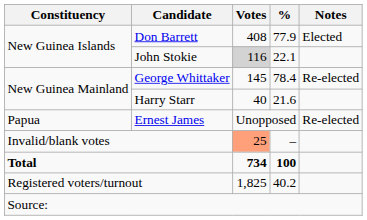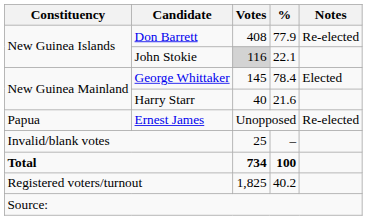Don Barrett | Notes: Elected -> Re-elected
George Whittaker | Notes: Re-elected -> Elected
Invalid/blank votes | Votes: lightsalmon background -> no background
